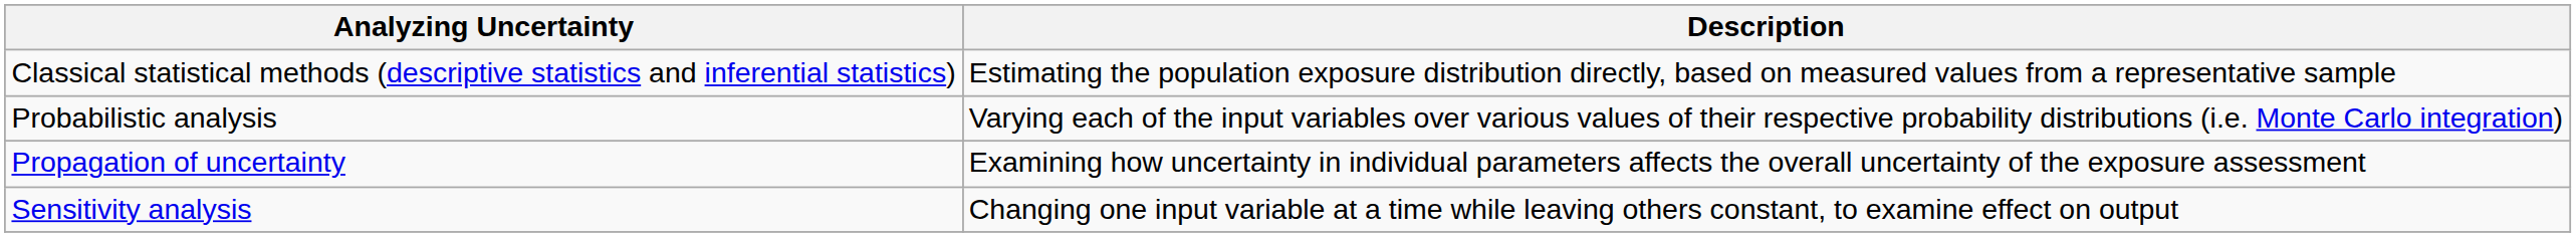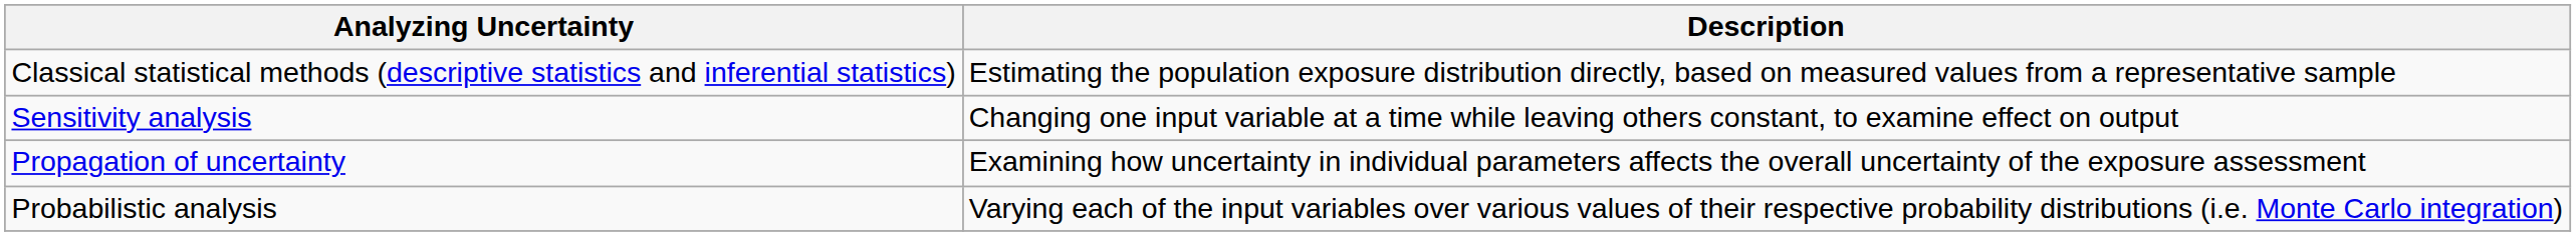rows swapped: Sensitivity analysis <-> Probabilistic analysis
